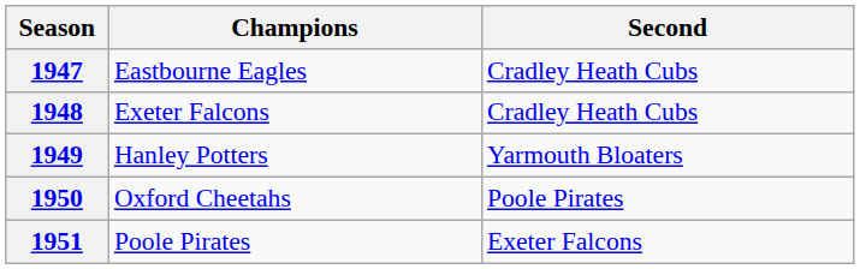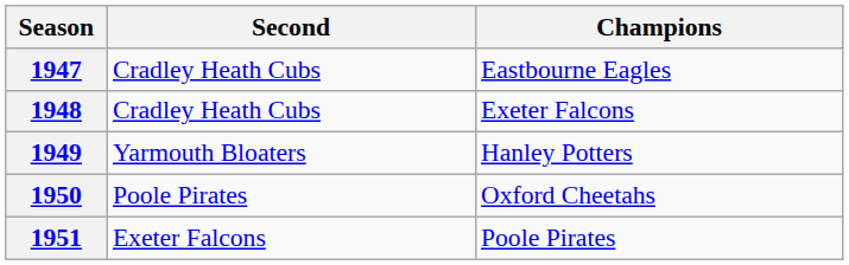columns swapped: Champions <-> Second
